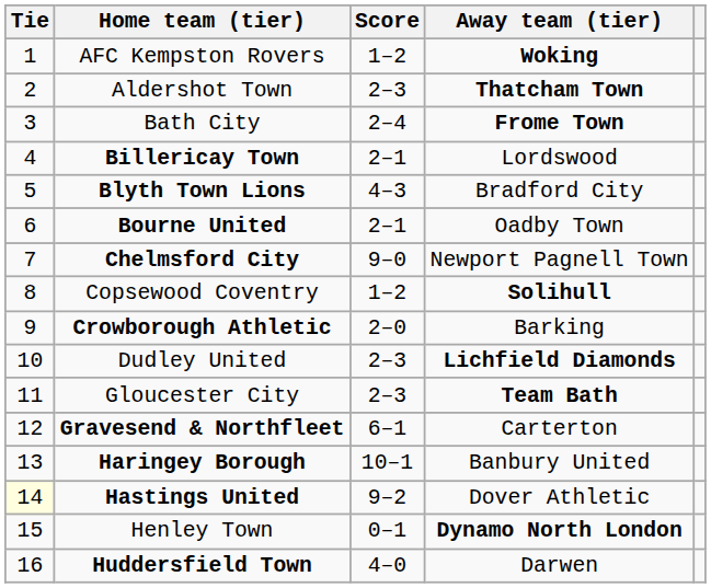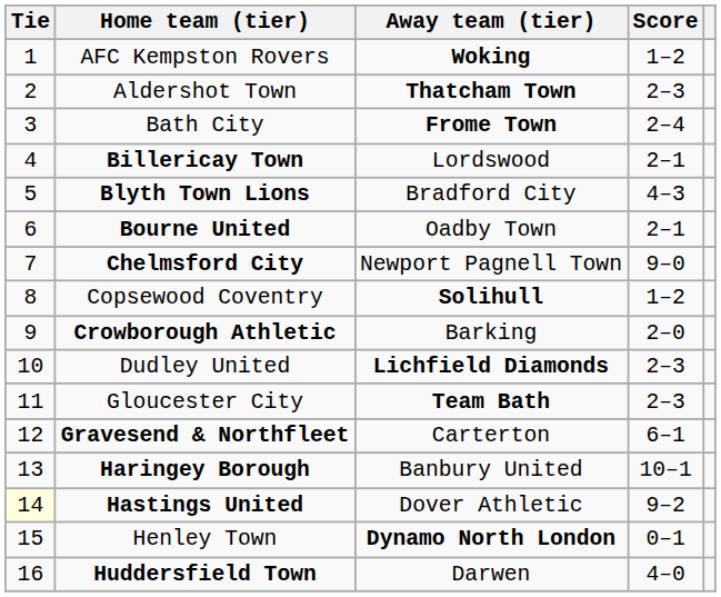columns swapped: Score <-> Away team (tier)
